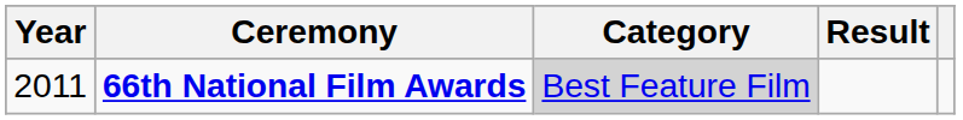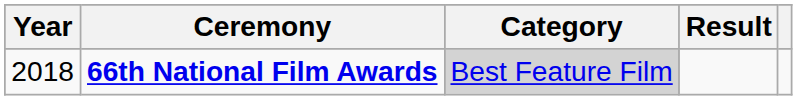66th National Film Awards | Year: 2011 -> 2018
